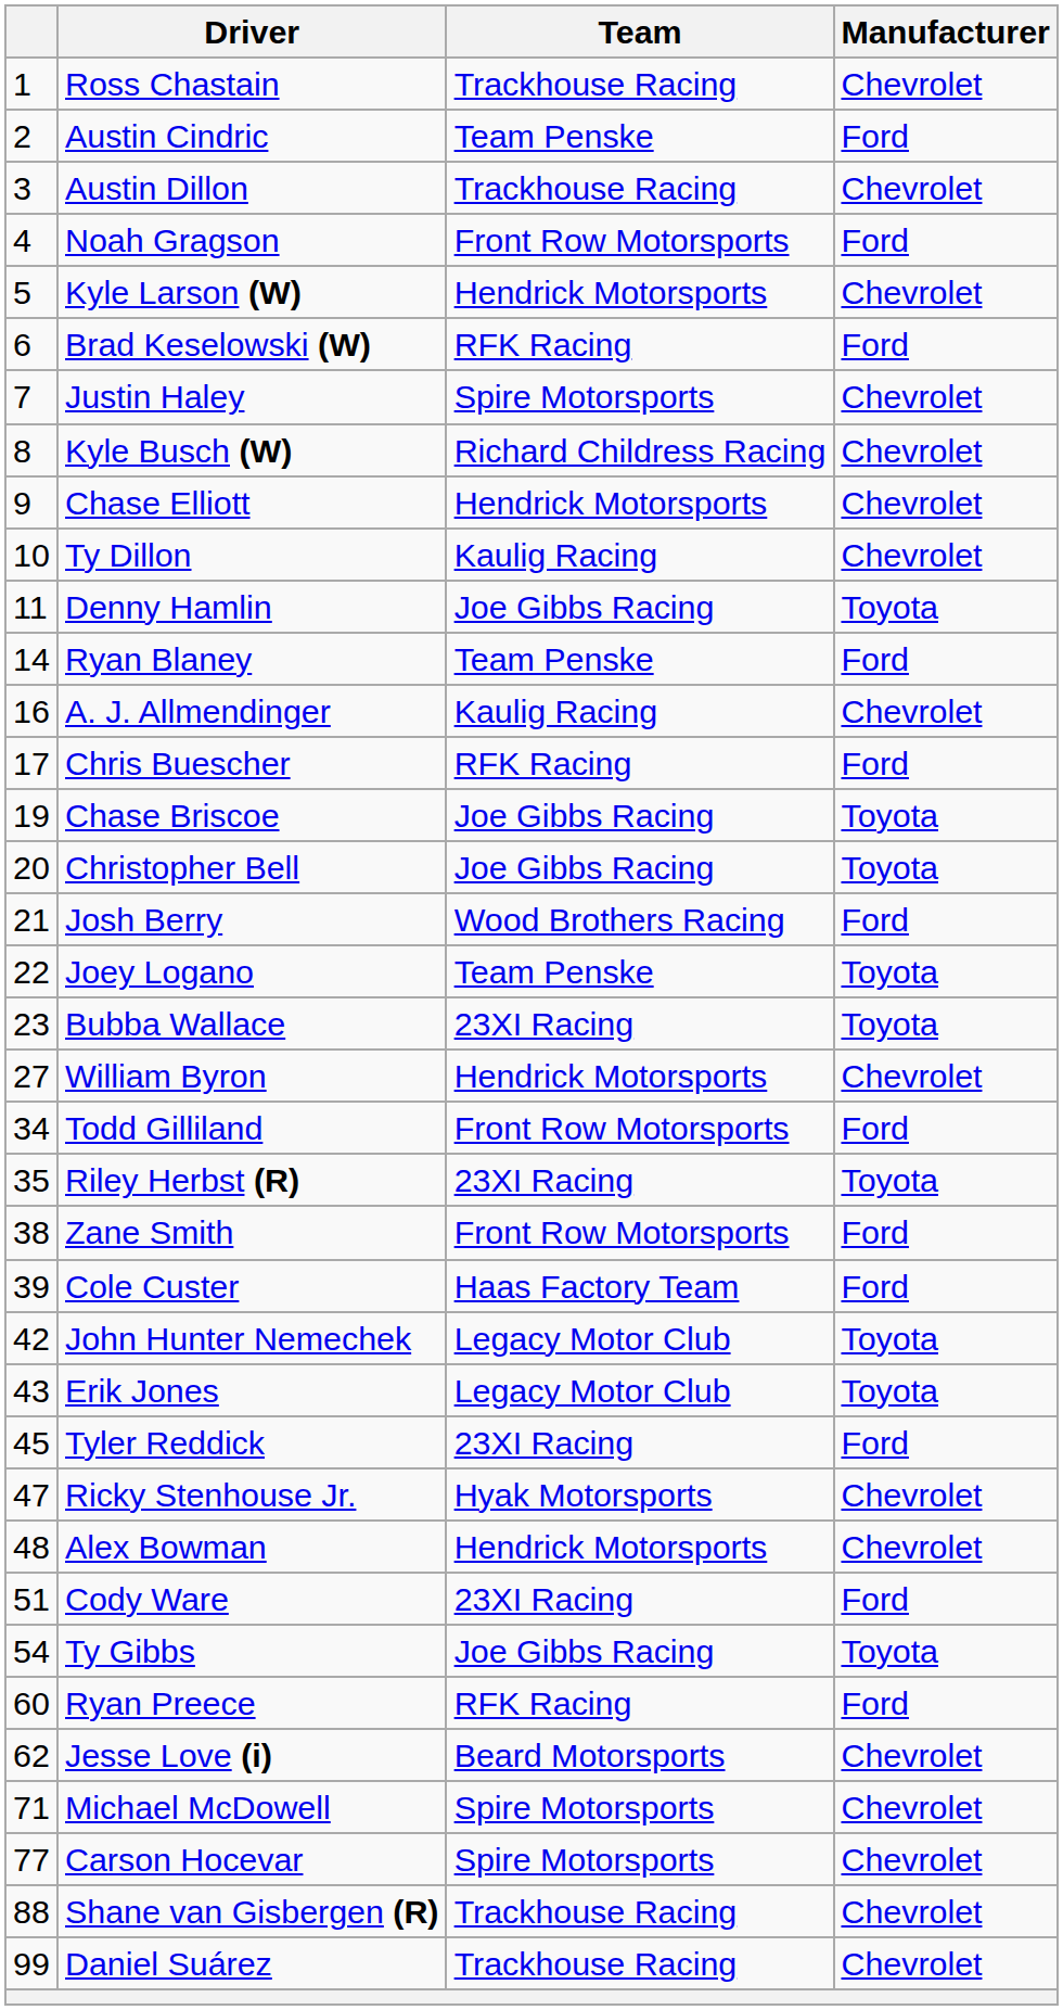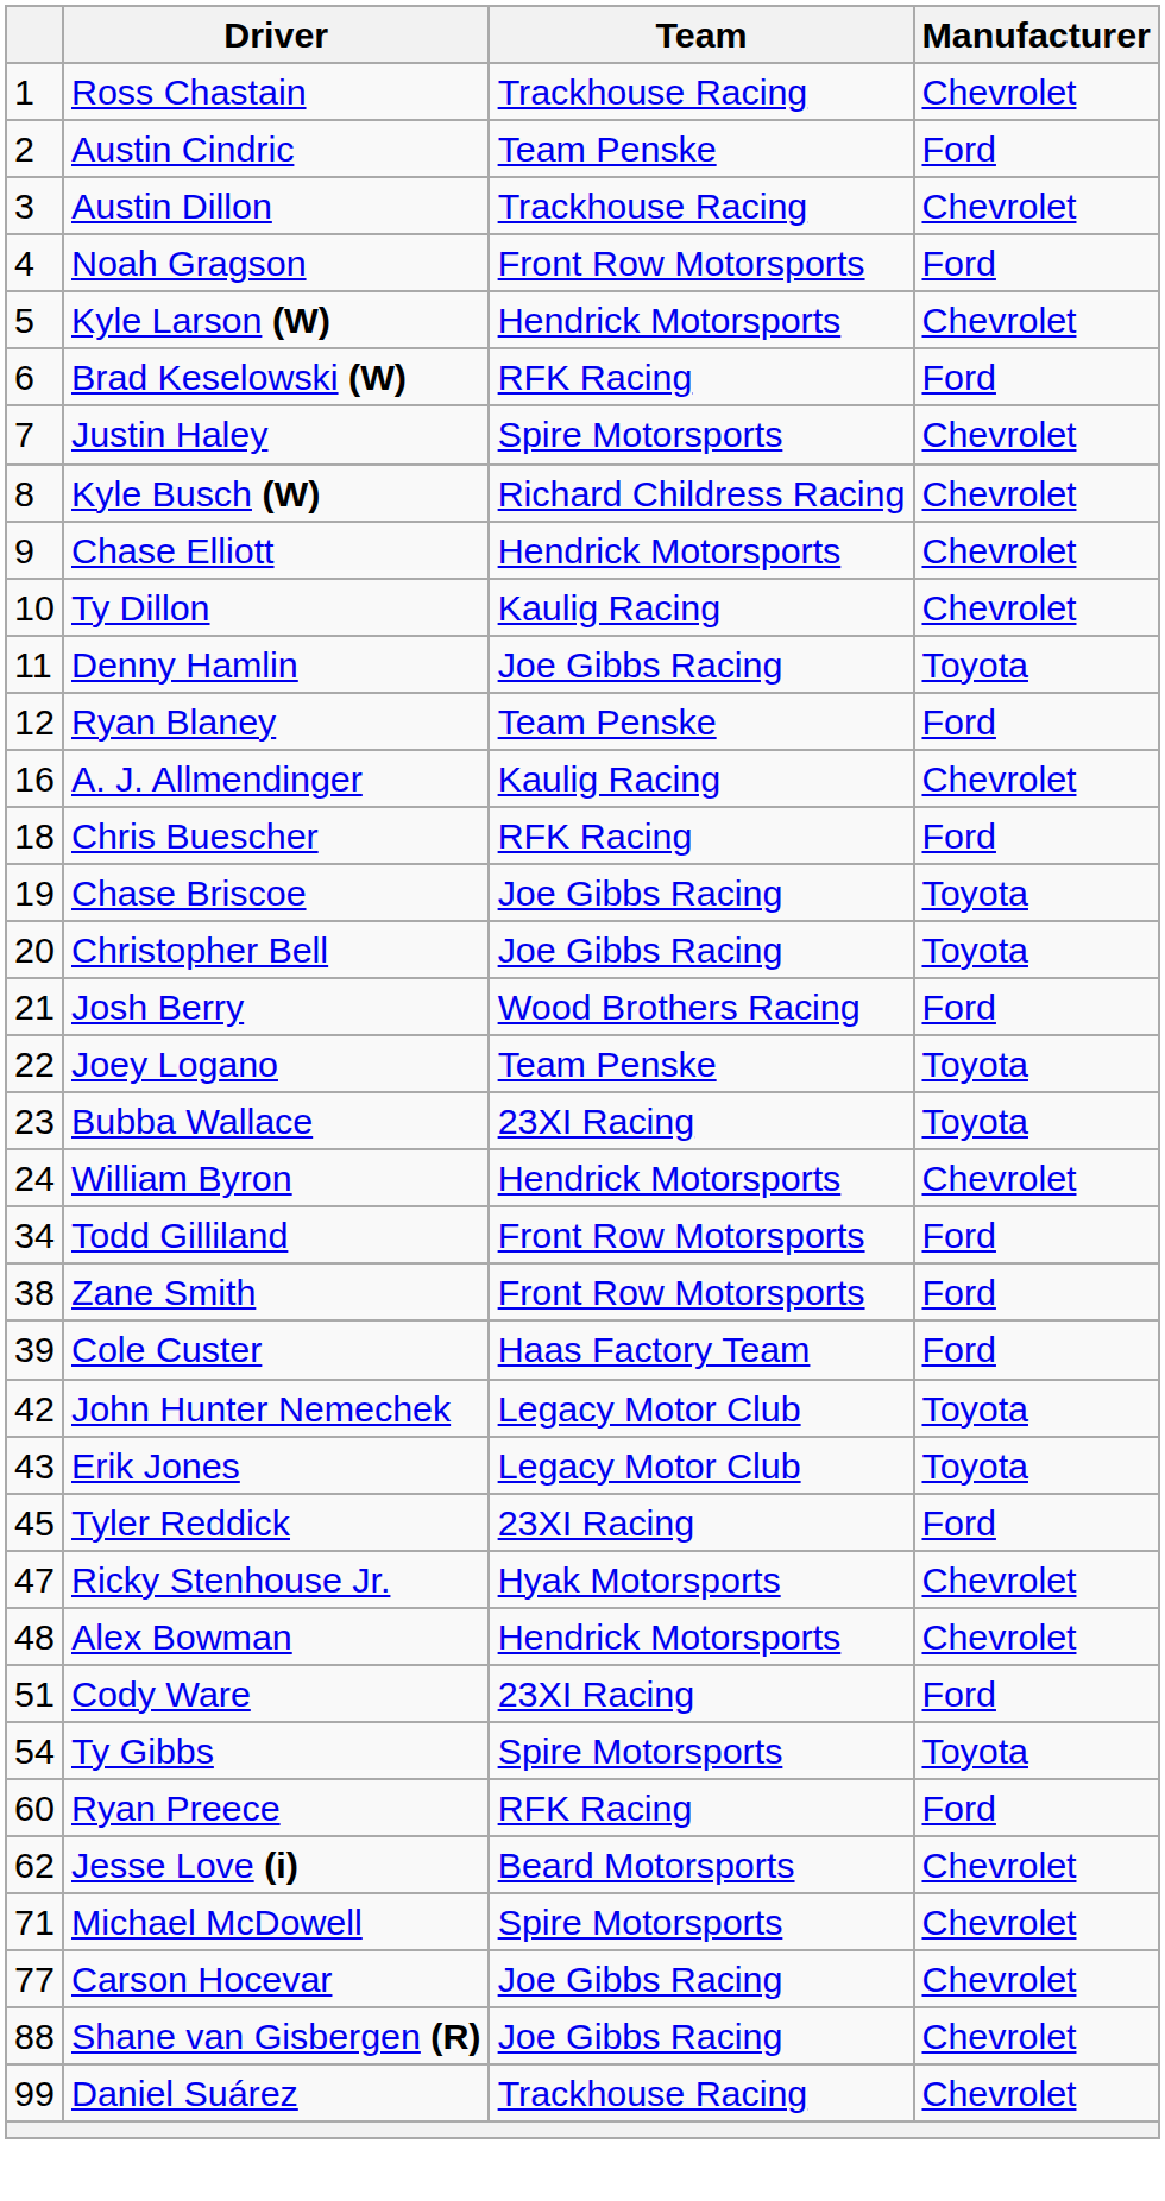Ryan Blaney | column 1: 14 -> 12
Chris Buescher | column 1: 17 -> 18
William Byron | column 1: 27 -> 24
- row: 35 | Riley Herbst (R) | 23XI Racing | Toyota
Ty Gibbs | Team: Joe Gibbs Racing -> Spire Motorsports
Carson Hocevar | Team: Spire Motorsports -> Joe Gibbs Racing
Shane van Gisbergen (R) | Team: Trackhouse Racing -> Joe Gibbs Racing
